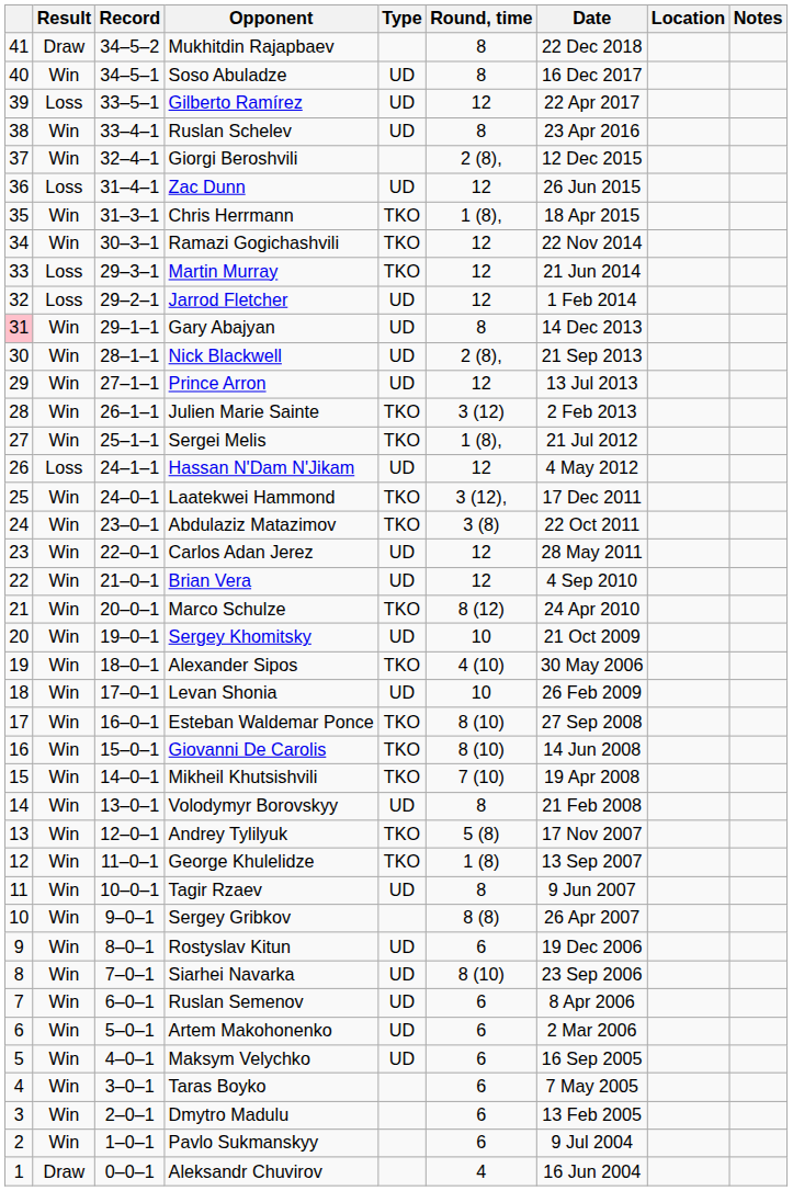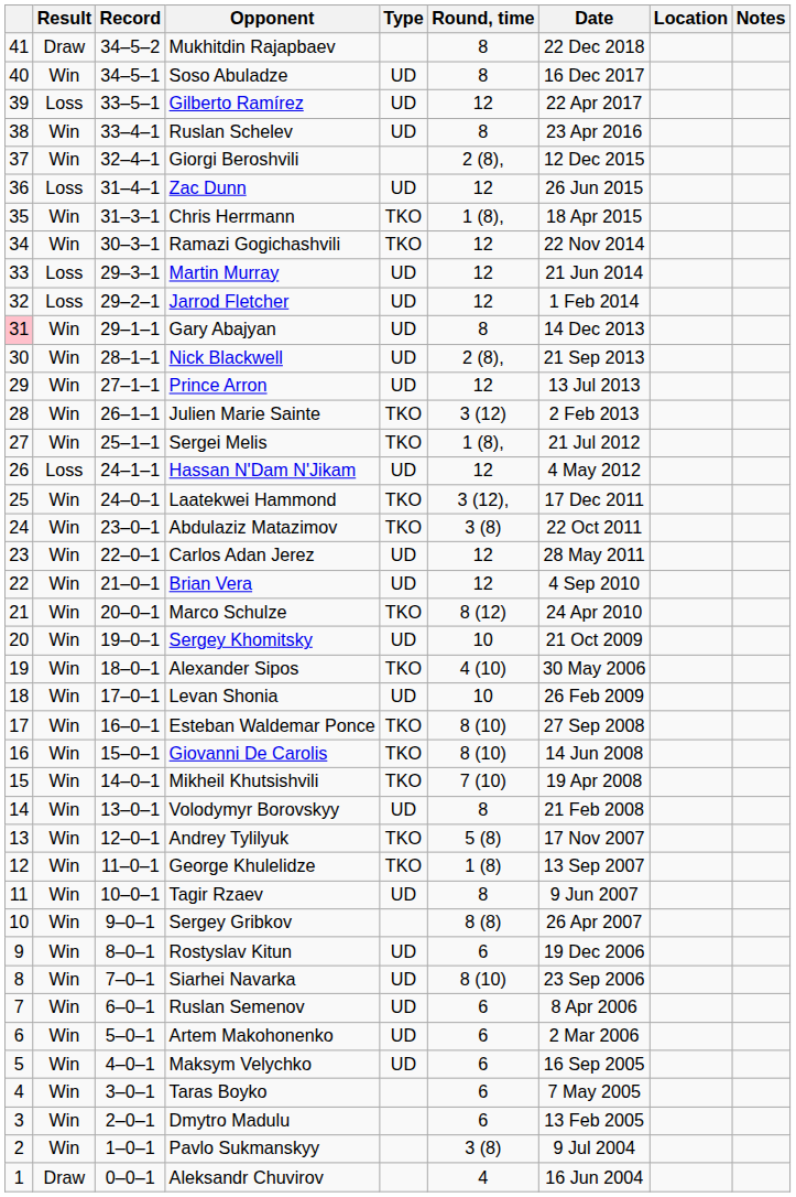Martin Murray | Type: TKO -> UD
Pavlo Sukmanskyy | Round, time: 6 -> 3 (8)
